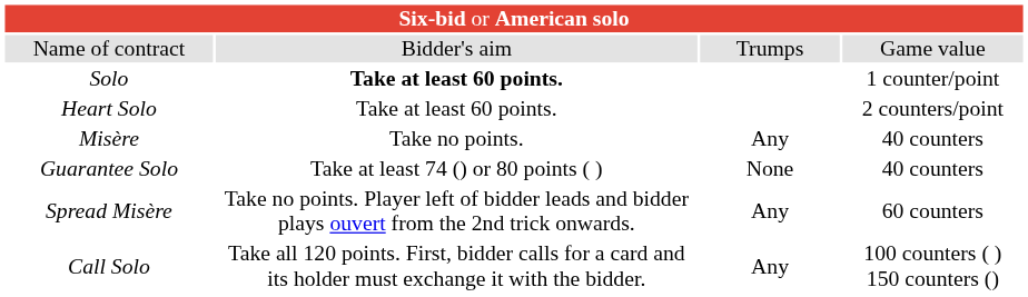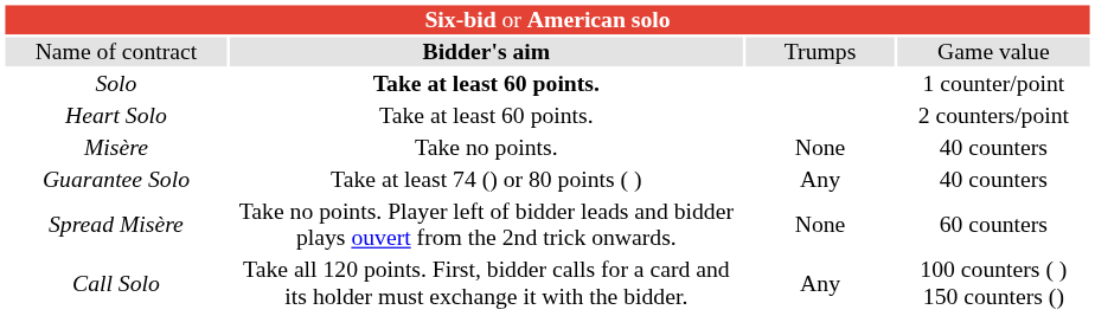Name of contract | column 2: normal -> bold
Misère | column 3: Any -> None
Guarantee Solo | column 3: None -> Any
Spread Misère | column 3: Any -> None
